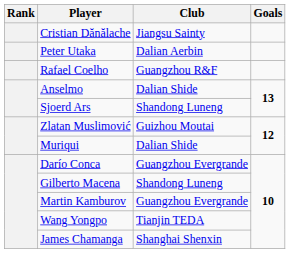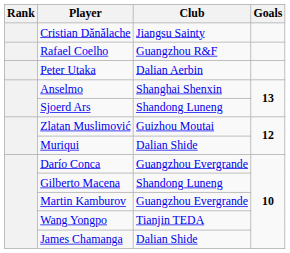rows swapped: Peter Utaka <-> Rafael Coelho
Anselmo | Club: Dalian Shide -> Shanghai Shenxin
James Chamanga | Club: Shanghai Shenxin -> Dalian Shide
